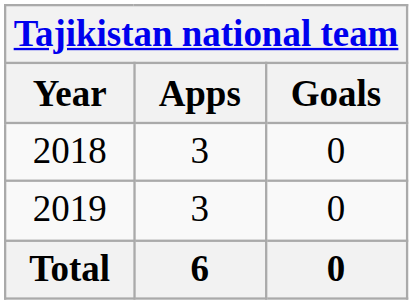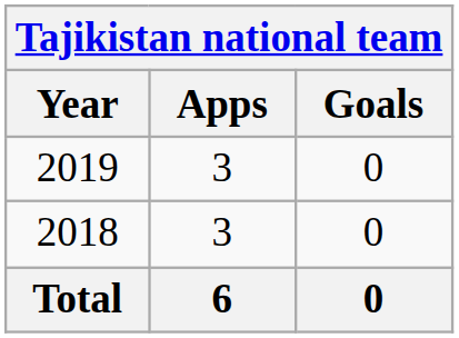rows swapped: 2018 <-> 2019
